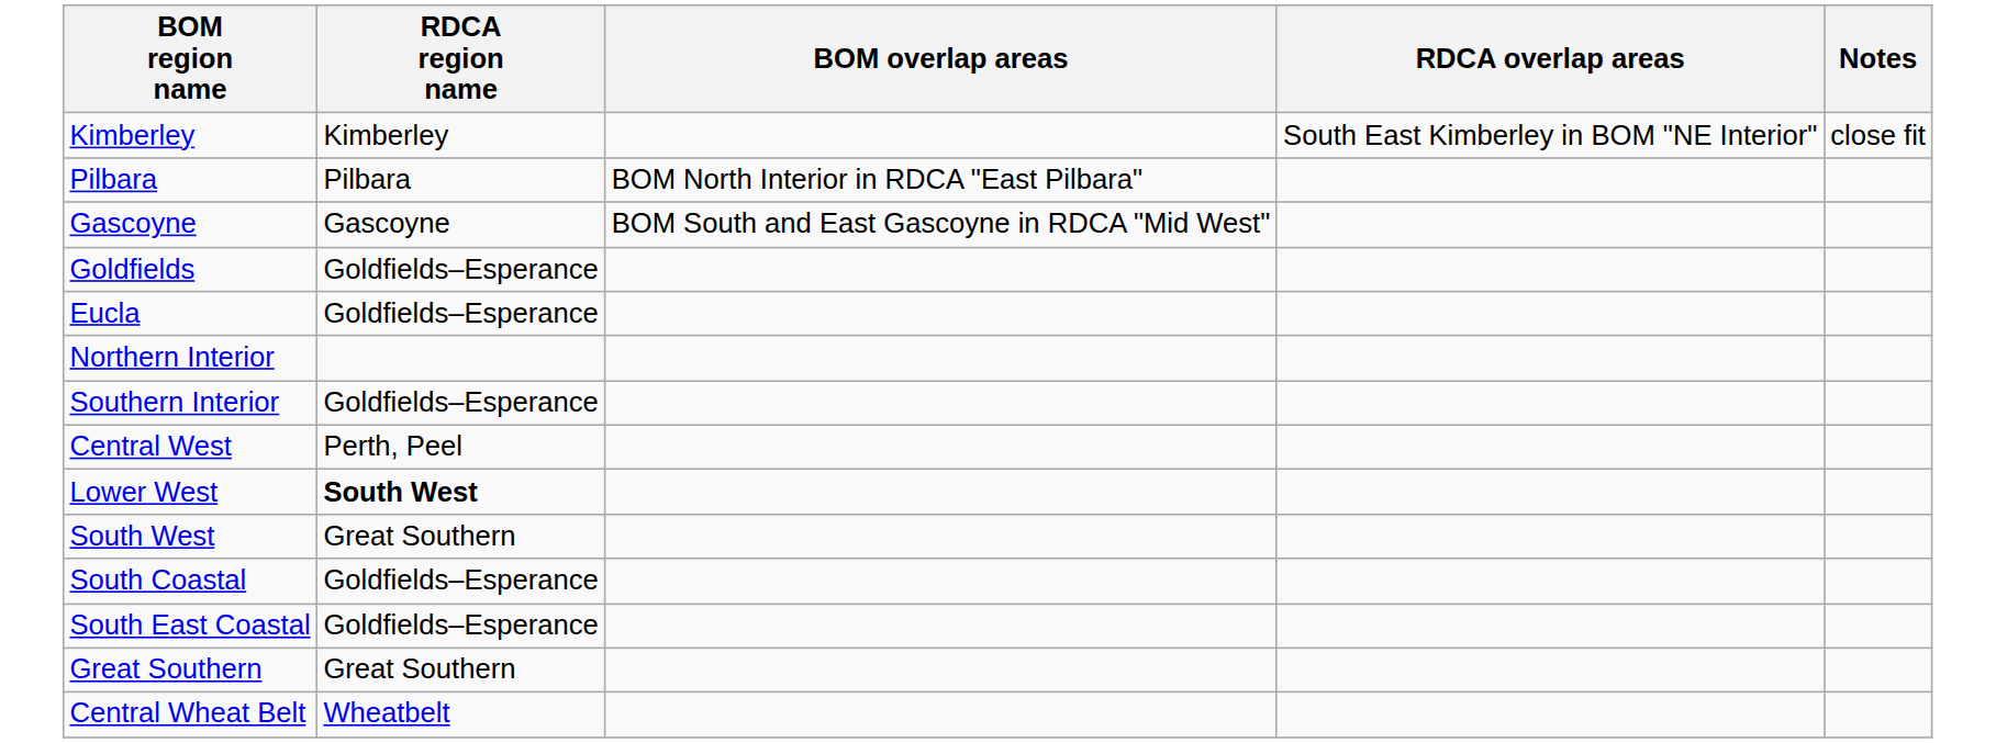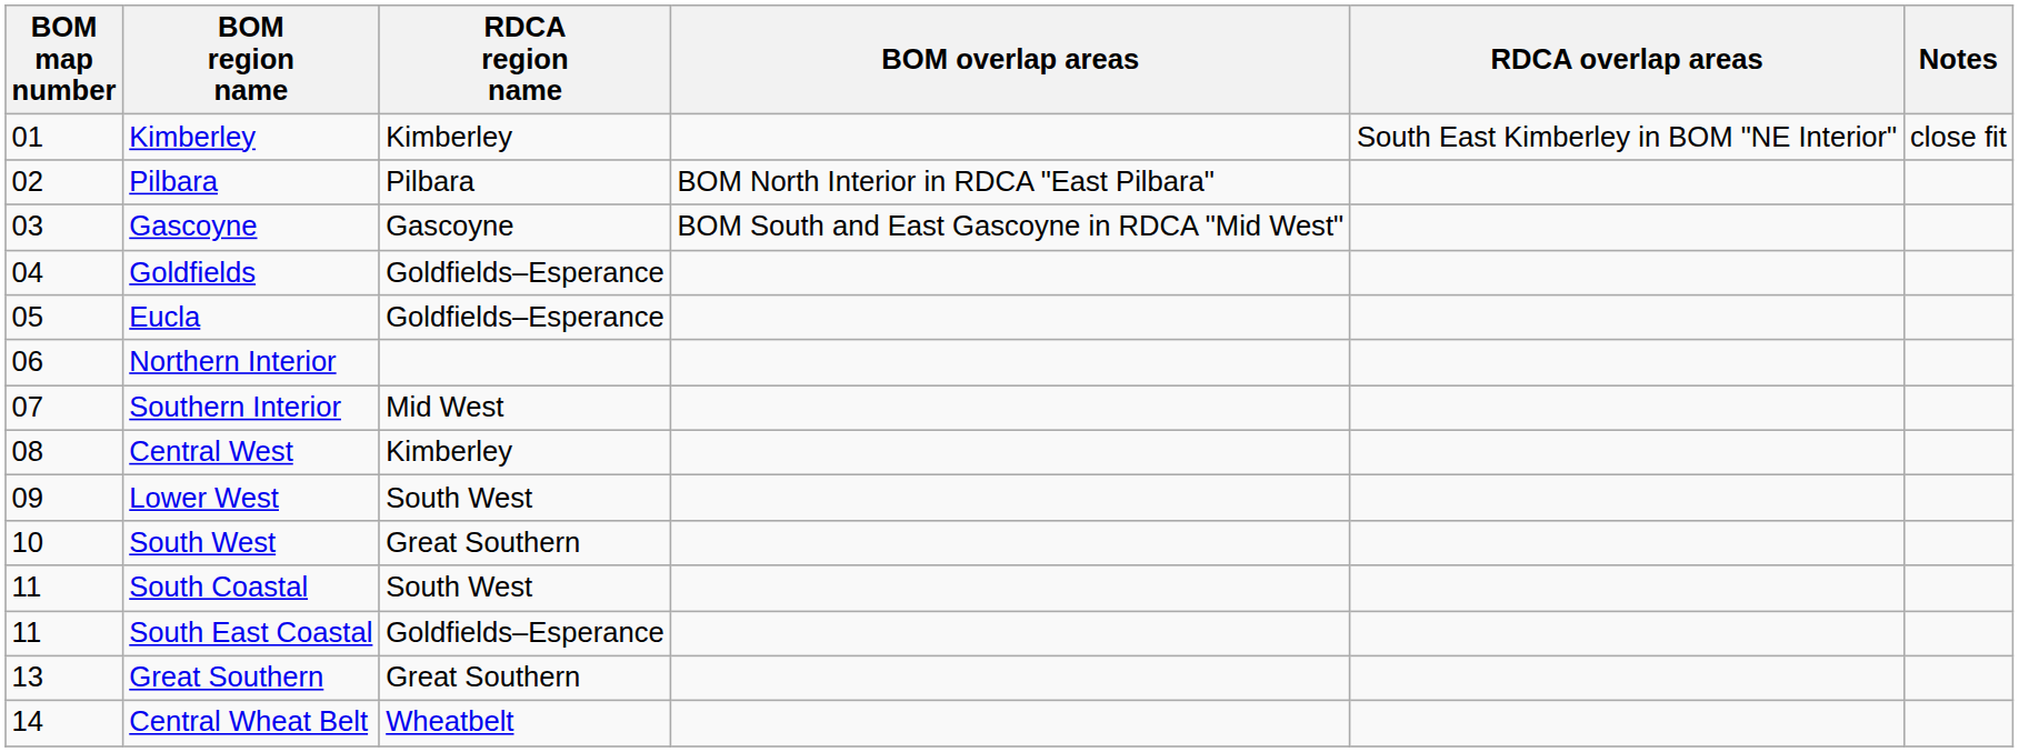+ column: BOM map number | 01 | 02 | 03 | 04 | 05 | 06 | 07 | 08 | 09 | 10 | 11 | 11 | 13 | 14
Southern Interior | RDCA region name: Goldfields–Esperance -> Mid West
Central West | RDCA region name: Perth, Peel -> Kimberley
Lower West | RDCA region name: bold -> normal
South Coastal | RDCA region name: Goldfields–Esperance -> South West
